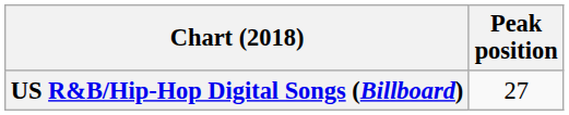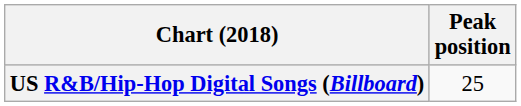US R&B/Hip-Hop Digital Songs (Billboard) | Peak position: 27 -> 25
